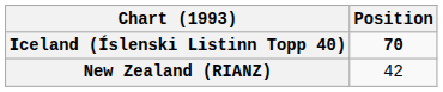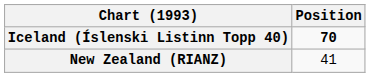New Zealand (RIANZ) | Position: 42 -> 41
